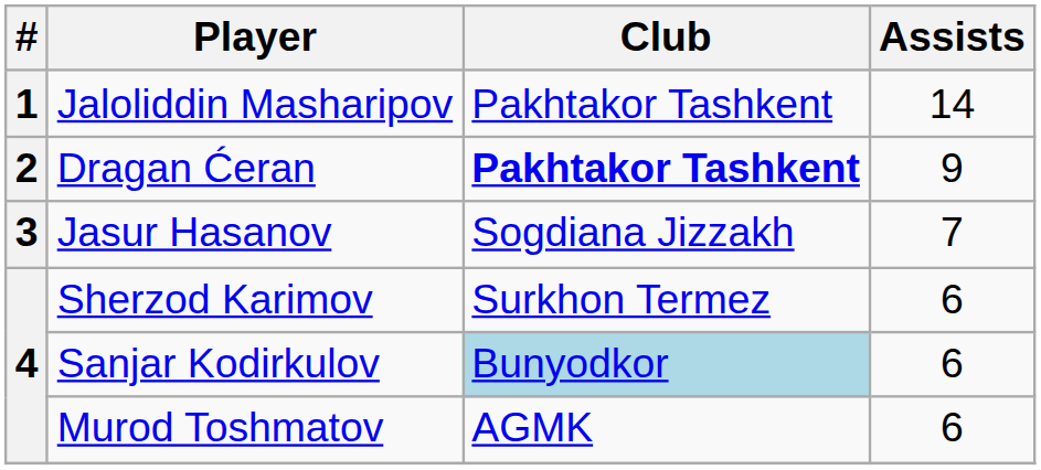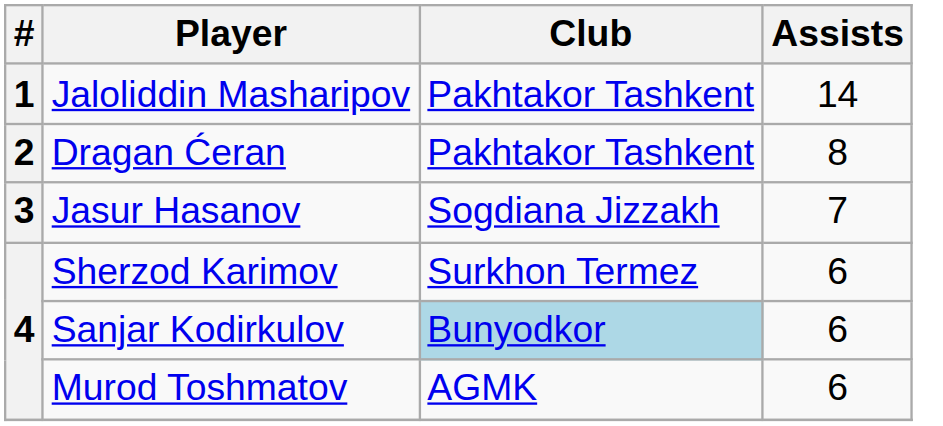Dragan Ćeran | Club: bold -> normal
Dragan Ćeran | Assists: 9 -> 8
